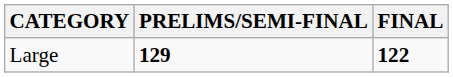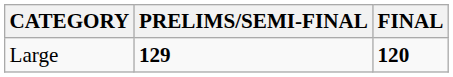Large | FINAL: 122 -> 120
